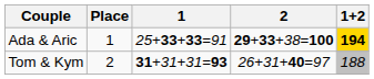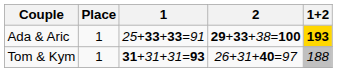Ada & Aric | 1+2: 194 -> 193
Tom & Kym | Place: 2 -> 1
